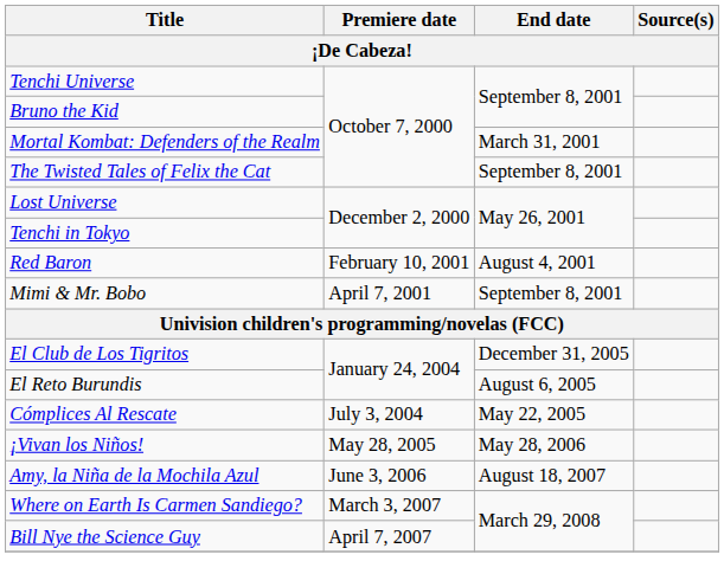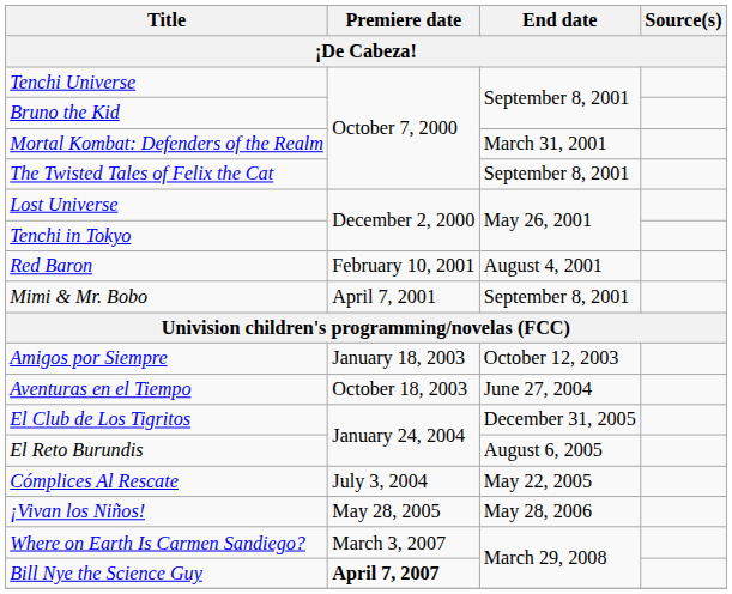+ row: Amigos por Siempre | January 18, 2003 | October 12, 2003
+ row: Aventuras en el Tiempo | October 18, 2003 | June 27, 2004
- row: Amy, la Niña de la Mochila Azul | June 3, 2006 | August 18, 2007
Bill Nye the Science Guy | Premiere date: normal -> bold
